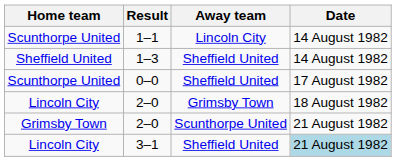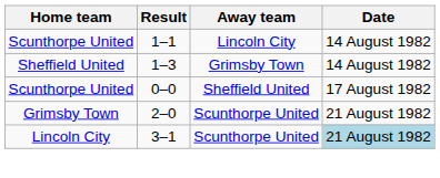1–3 | Away team: Sheffield United -> Grimsby Town
- row: Lincoln City | 2–0 | Grimsby Town | 18 August 1982
3–1 | Away team: Sheffield United -> Scunthorpe United
